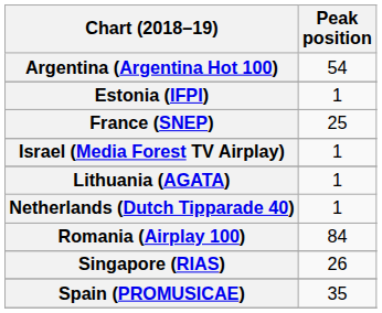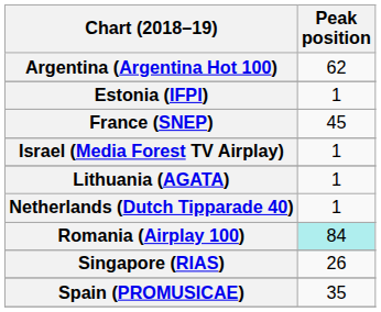Argentina (Argentina Hot 100) | Peak position: 54 -> 62
France (SNEP) | Peak position: 25 -> 45
Romania (Airplay 100) | Peak position: no background -> paleturquoise background
